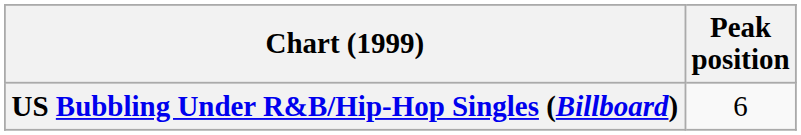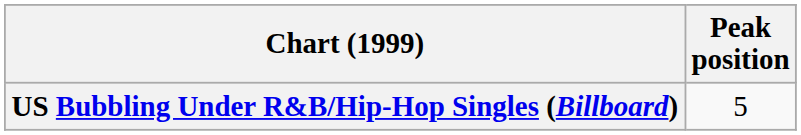US Bubbling Under R&B/Hip-Hop Singles (Billboard) | Peak position: 6 -> 5
